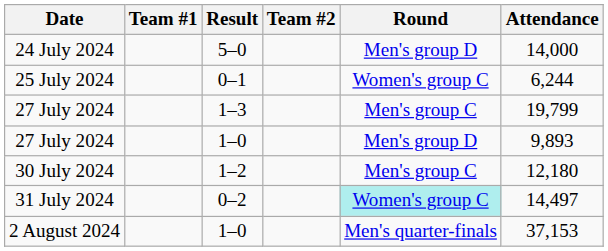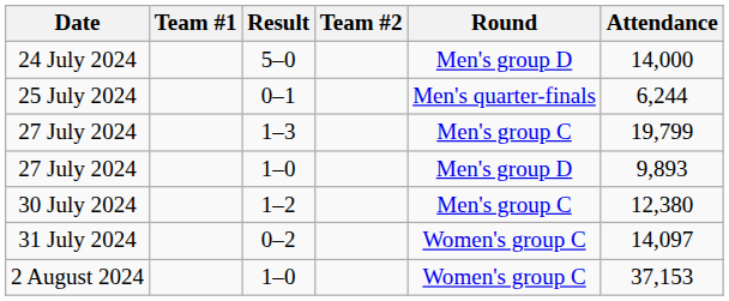25 July 2024 | Round: Women's group C -> Men's quarter-finals
30 July 2024 | Attendance: 12,180 -> 12,380
31 July 2024 | Round: paleturquoise background -> no background
31 July 2024 | Attendance: 14,497 -> 14,097
2 August 2024 | Round: Men's quarter-finals -> Women's group C
